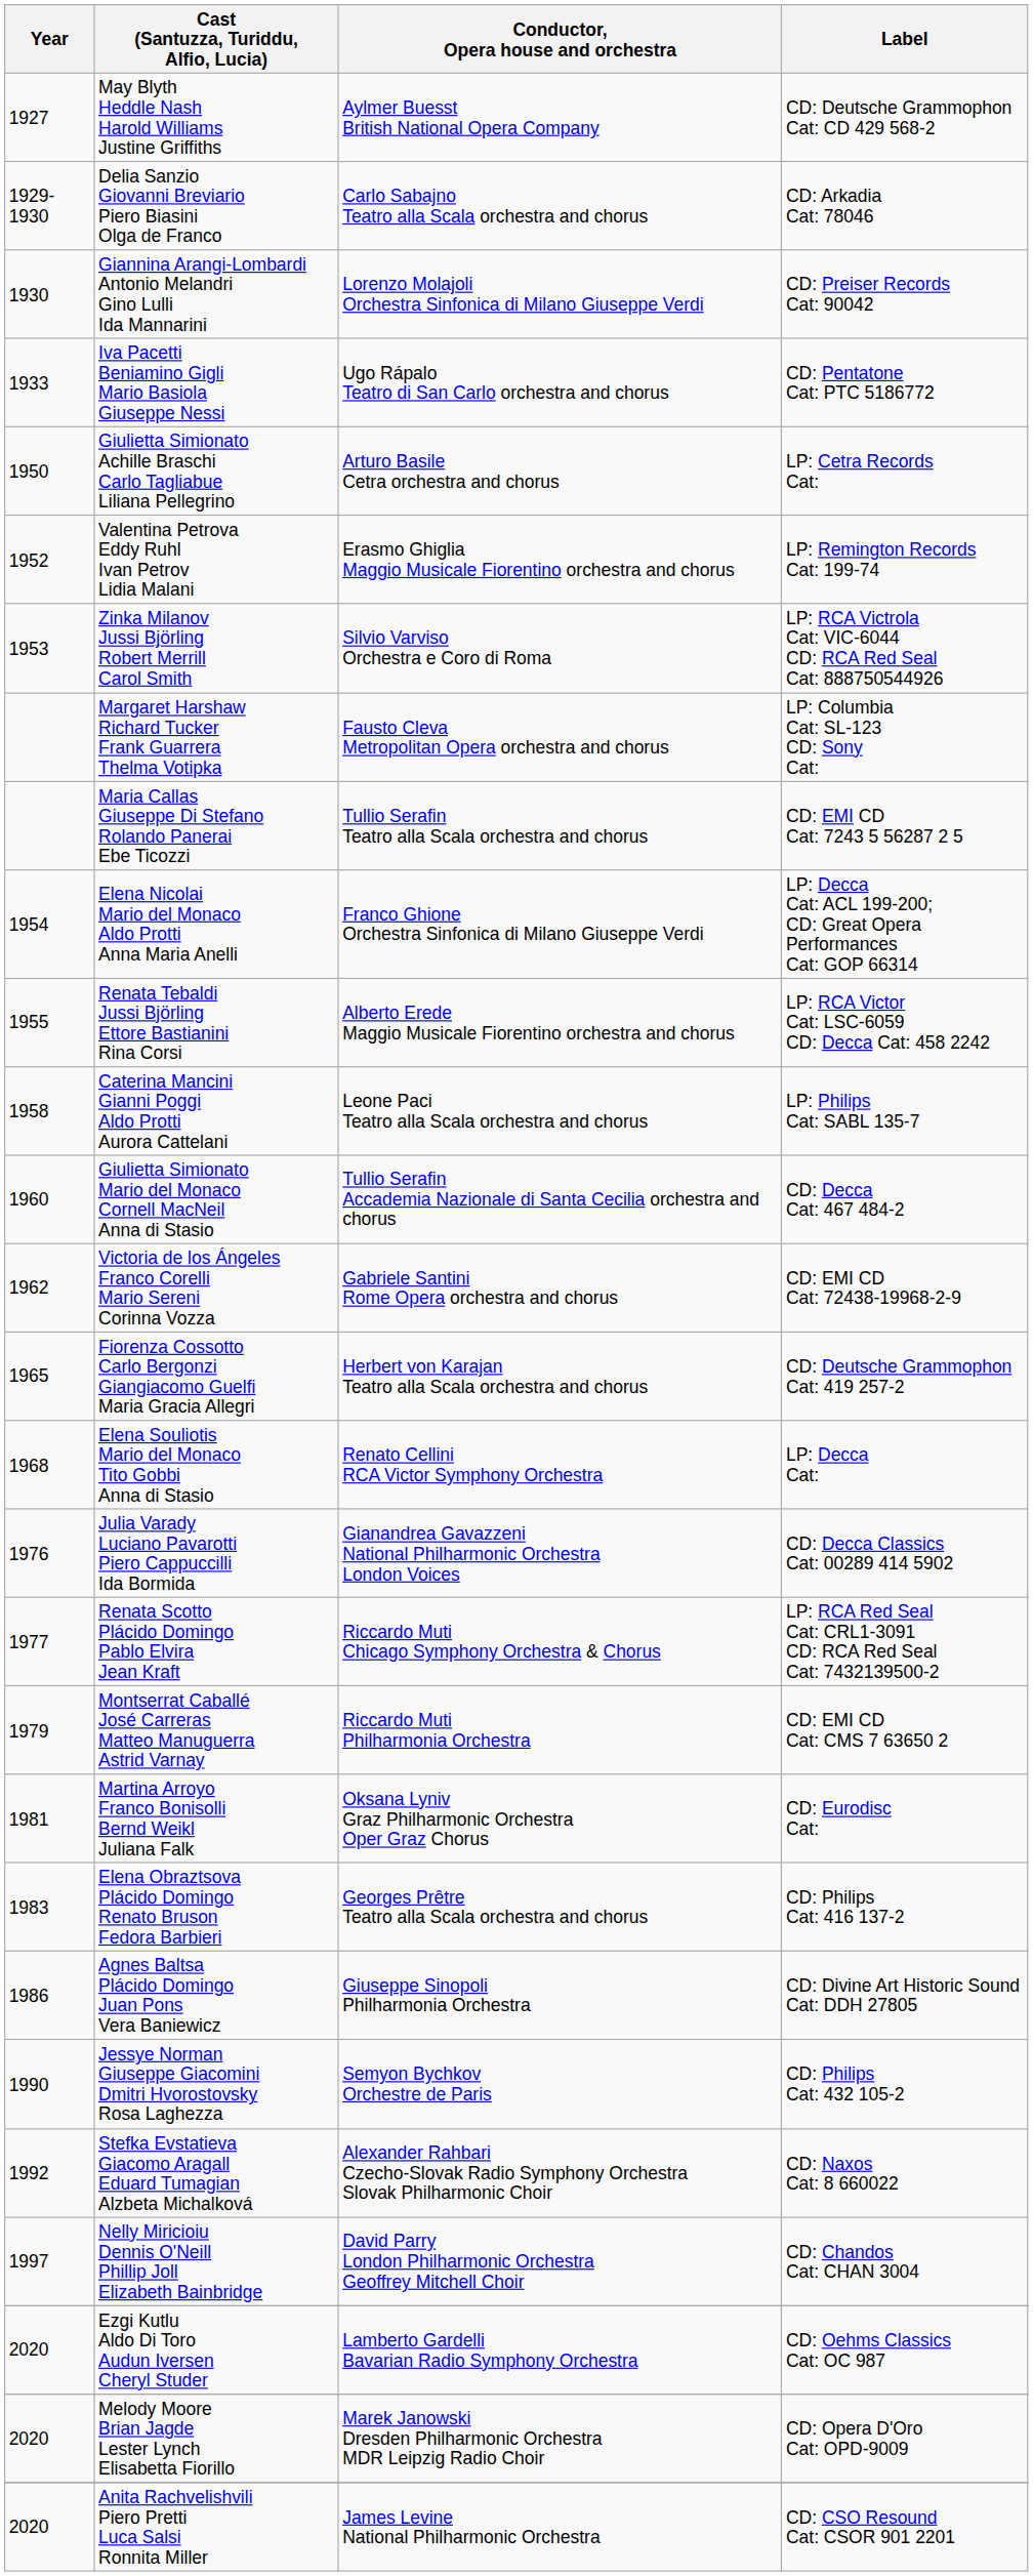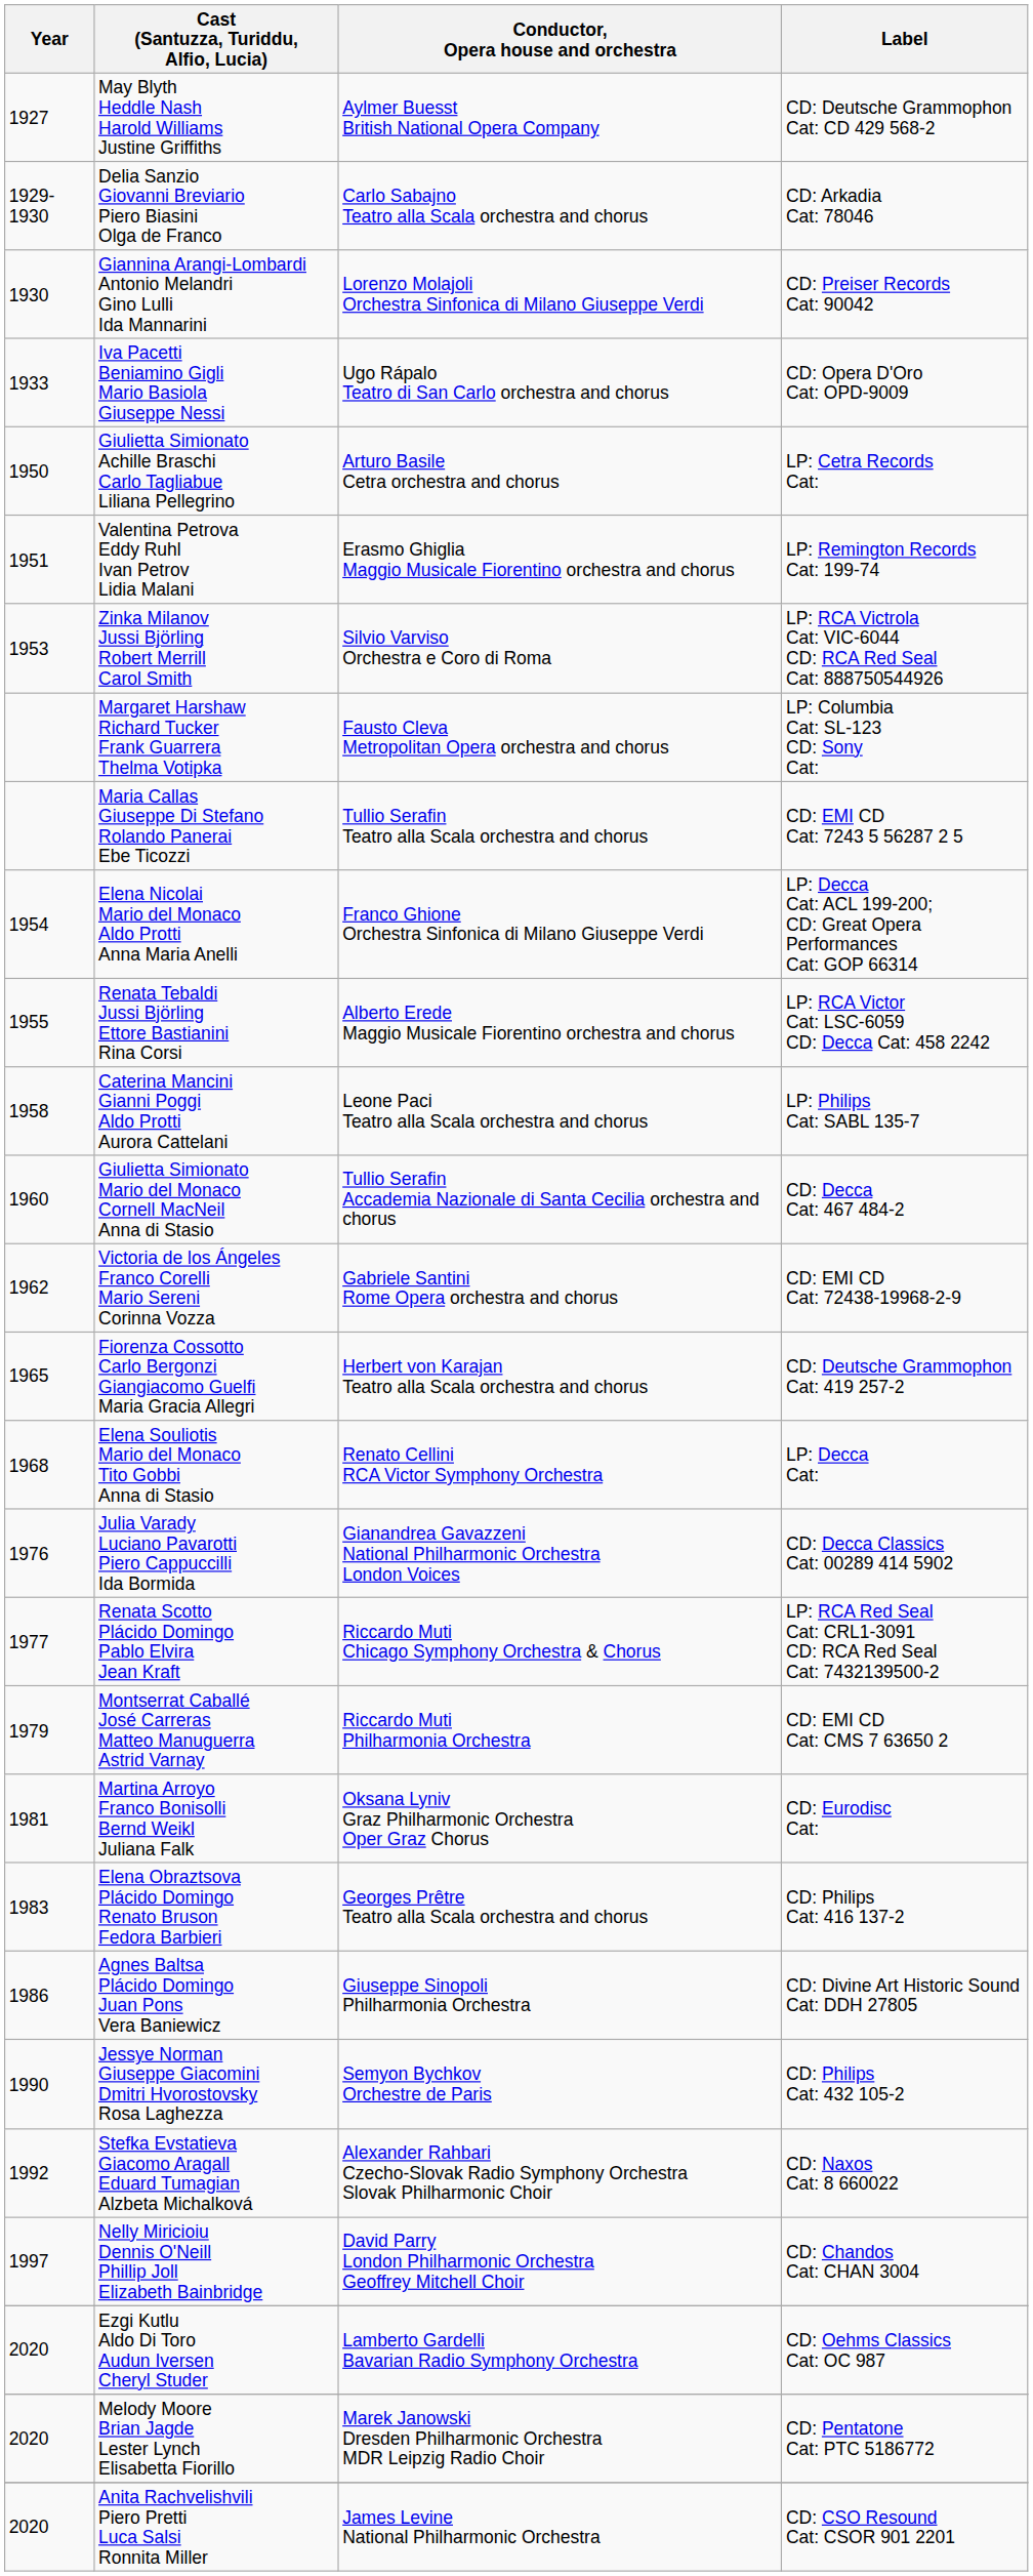Iva Pacetti Beniamino Gigli Mario Basiola Giuseppe Nessi | Label: CD: Pentatone Cat: PTC 5186772 -> CD: Opera D'Oro Cat: OPD-9009
Valentina Petrova Eddy Ruhl Ivan Petrov Lidia Malani | Year: 1952 -> 1951
Melody Moore Brian Jagde Lester Lynch Elisabetta Fiorillo | Label: CD: Opera D'Oro Cat: OPD-9009 -> CD: Pentatone Cat: PTC 5186772
